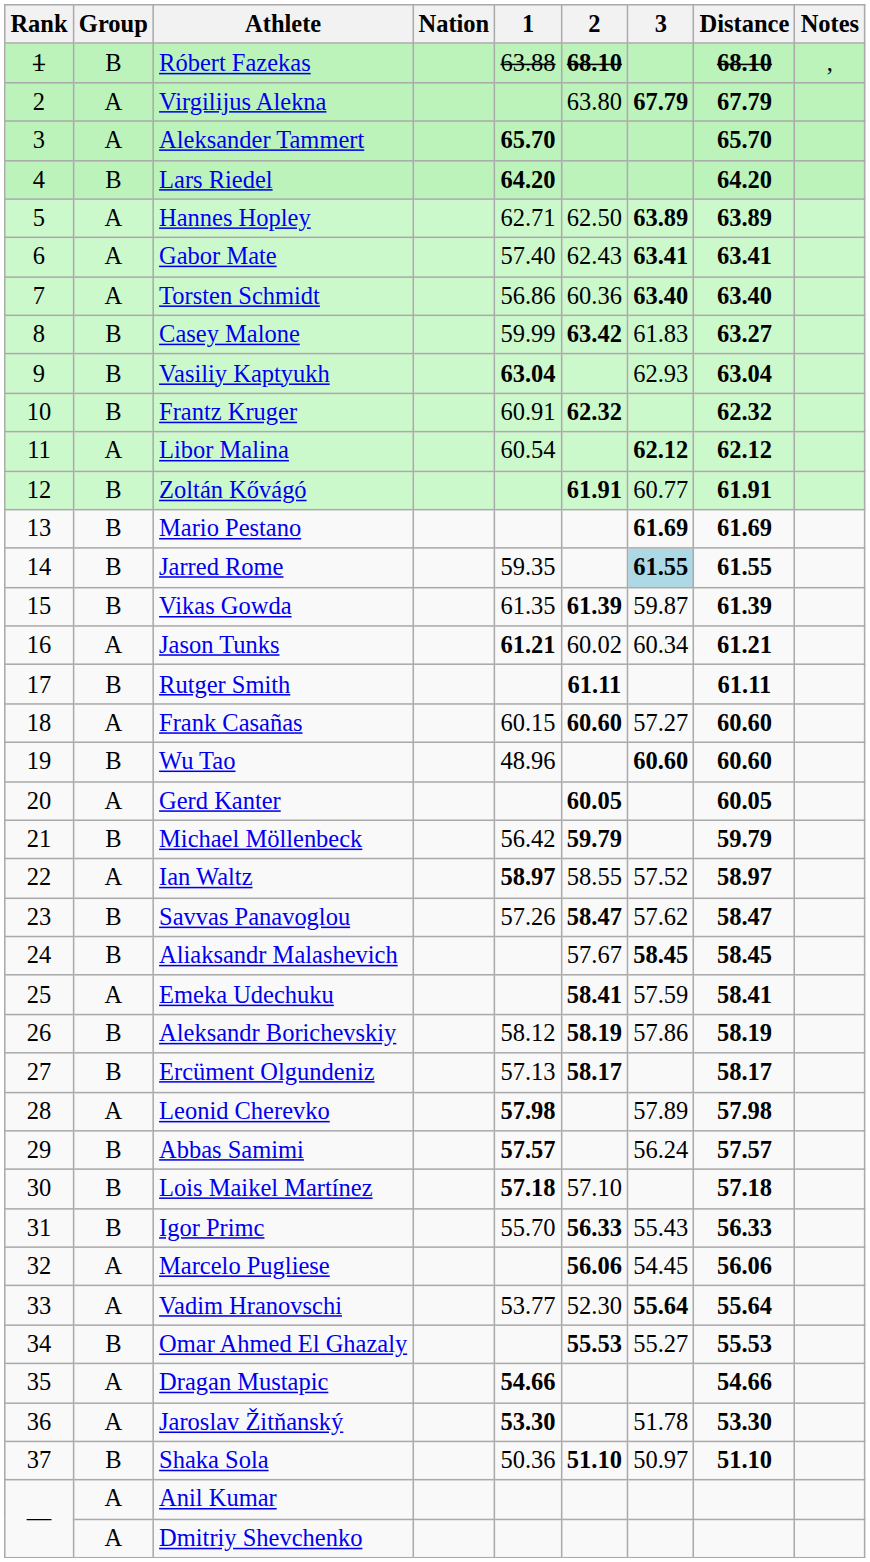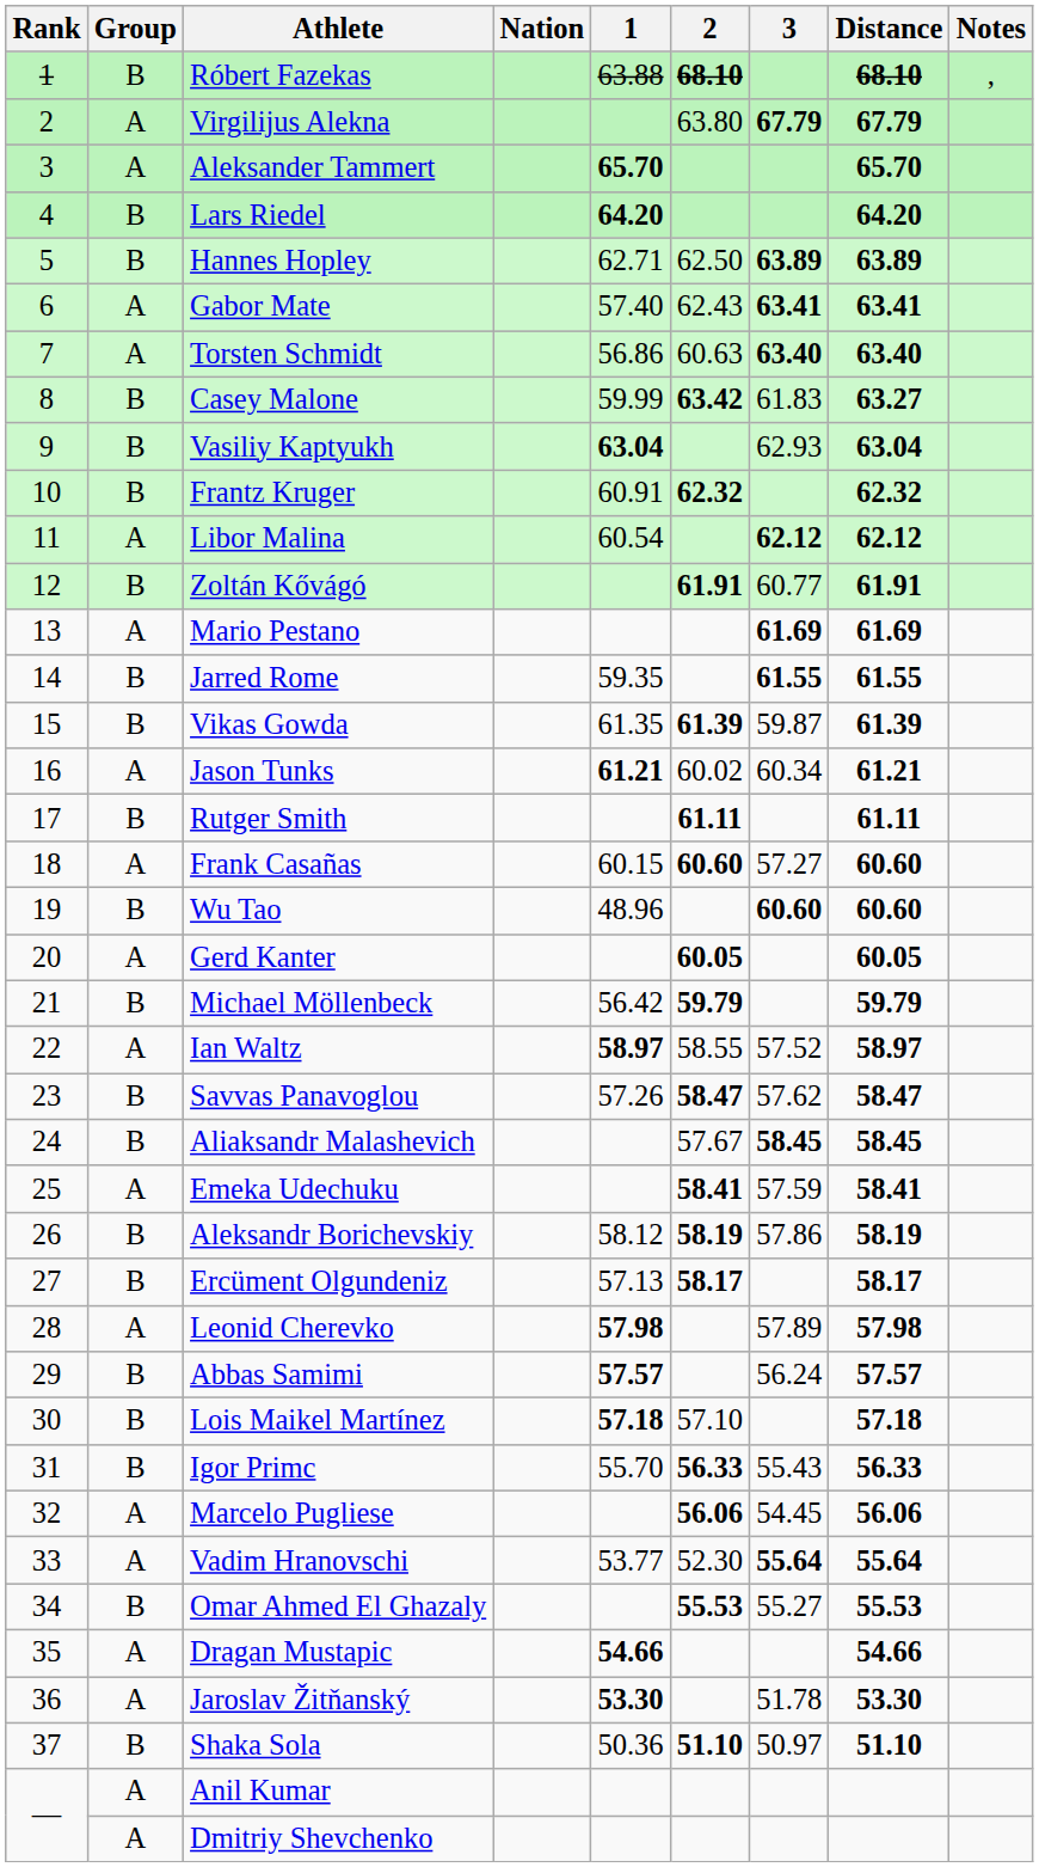Hannes Hopley | Group: A -> B
Torsten Schmidt | 2: 60.36 -> 60.63
Mario Pestano | Group: B -> A
Jarred Rome | 3: lightblue background -> no background
